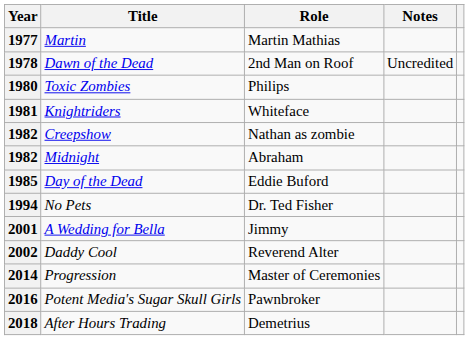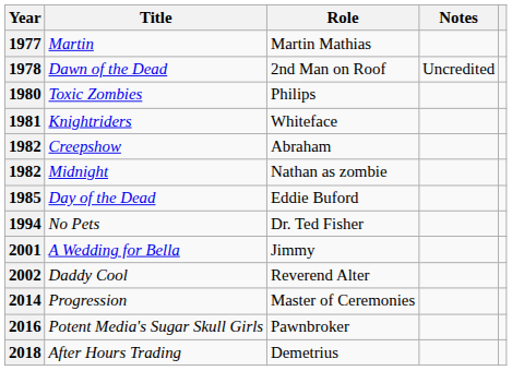1982 / Creepshow | Role: Nathan as zombie -> Abraham
1982 / Midnight | Role: Abraham -> Nathan as zombie
